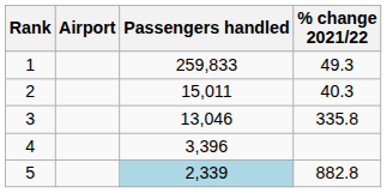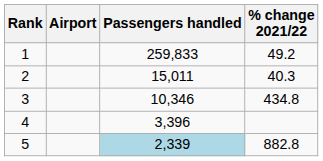1 | % change 2021/22: 49.3 -> 49.2
3 | Passengers handled: 13,046 -> 10,346
3 | % change 2021/22: 335.8 -> 434.8
